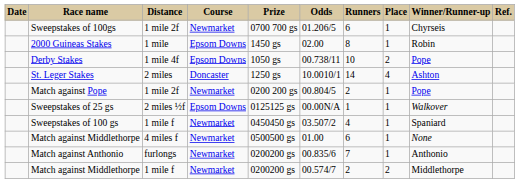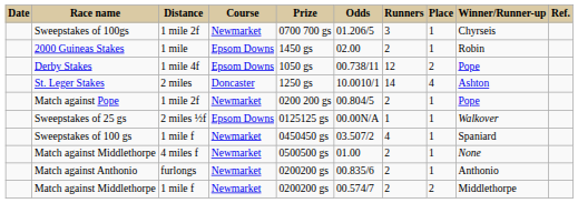Sweepstakes of 100gs | Runners: 6 -> 3
2000 Guineas Stakes | Runners: 8 -> 2
Derby Stakes | Runners: 10 -> 12
Match against Middlethorpe / 4 miles f | Runners: 6 -> 2
Match against Anthonio | Runners: 7 -> 2
